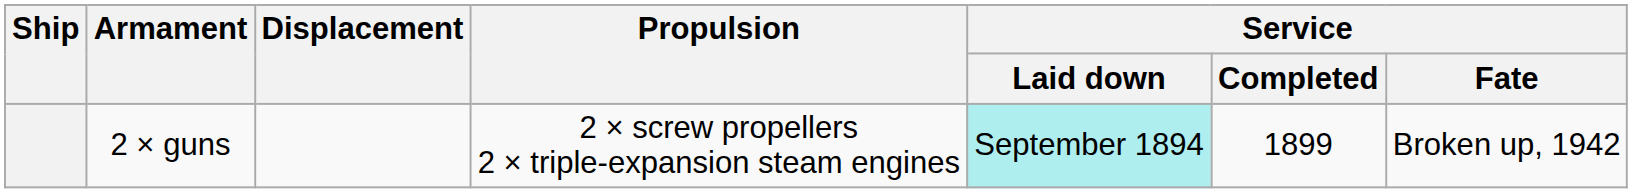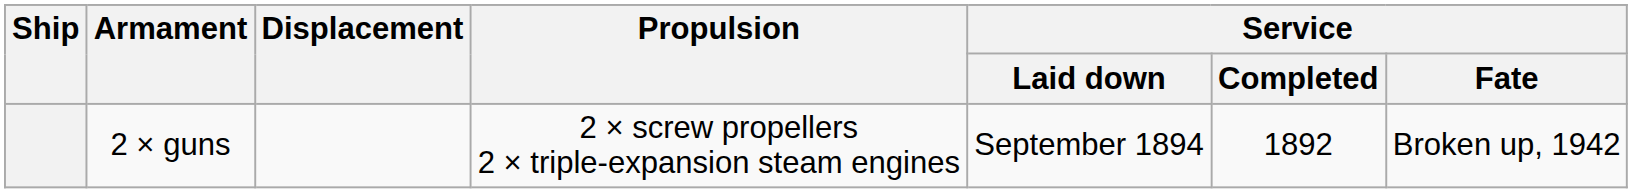2 × guns | Service / Laid down: paleturquoise background -> no background
2 × guns | Service / Completed: 1899 -> 1892
